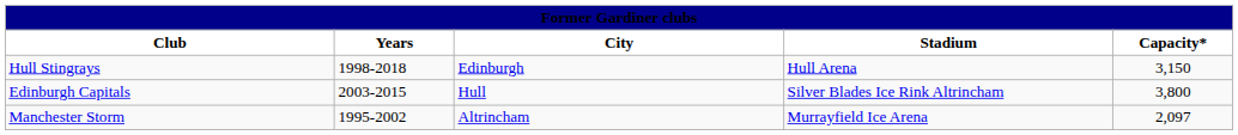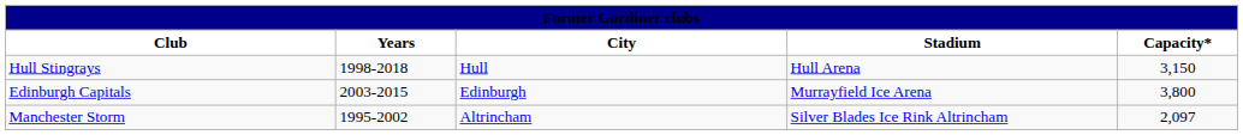Hull Stingrays | City: Edinburgh -> Hull
Edinburgh Capitals | City: Hull -> Edinburgh
Edinburgh Capitals | Stadium: Silver Blades Ice Rink Altrincham -> Murrayfield Ice Arena
Manchester Storm | Stadium: Murrayfield Ice Arena -> Silver Blades Ice Rink Altrincham
